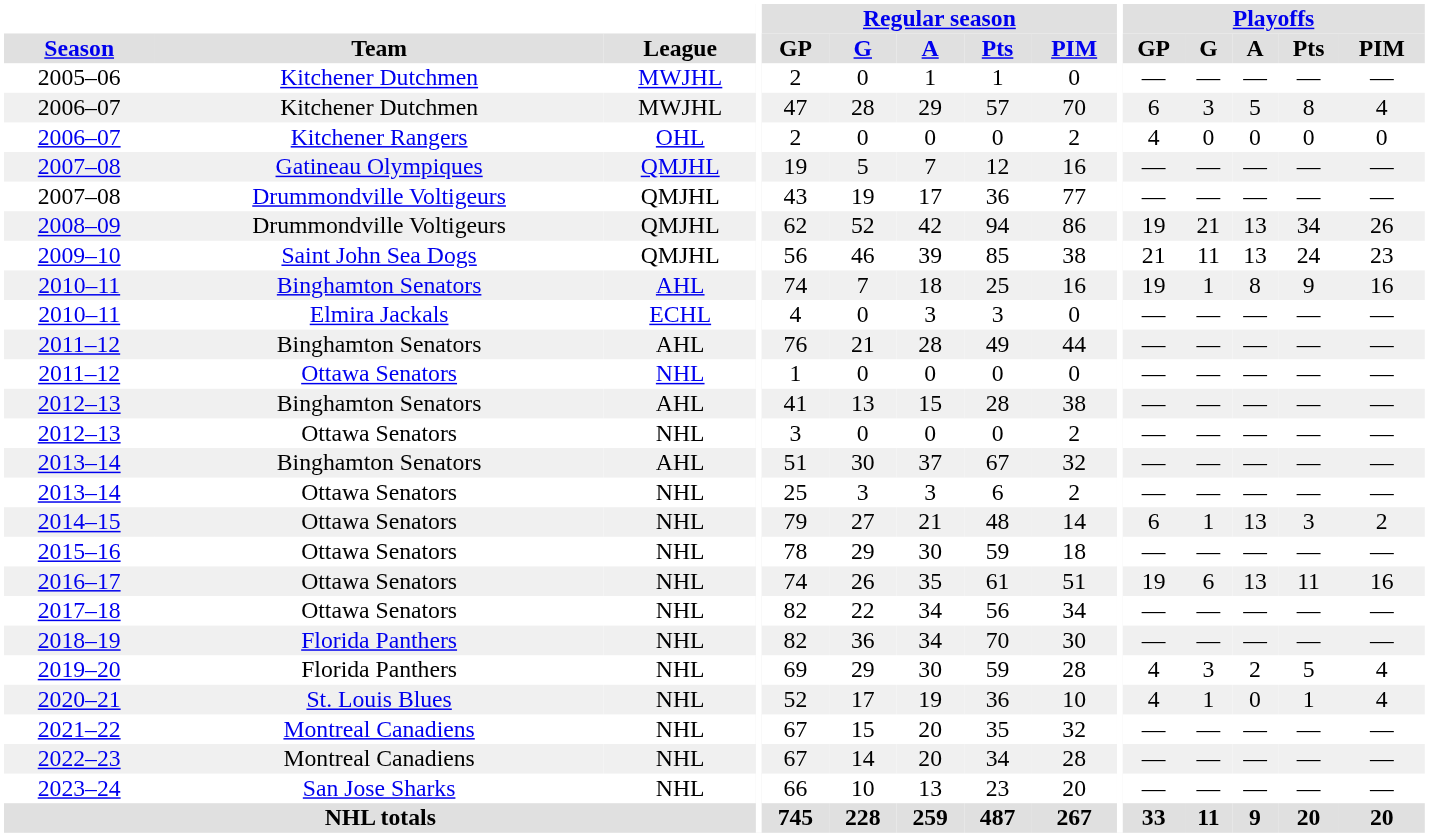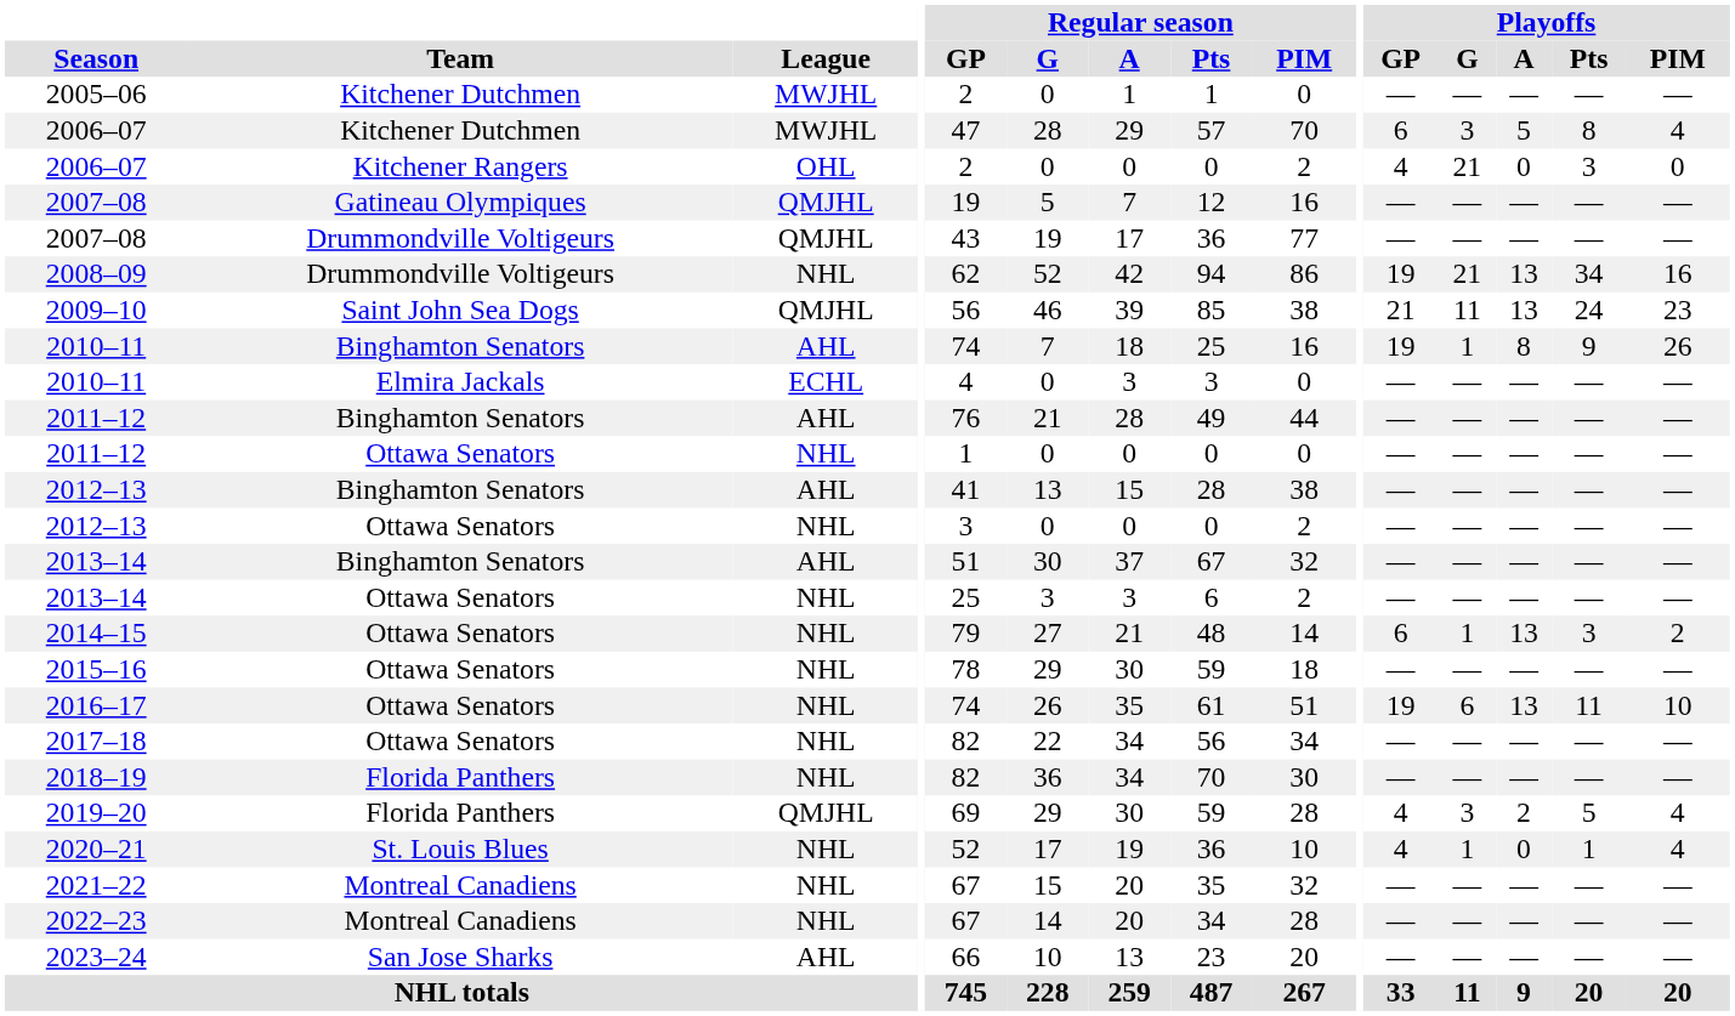2006–07 / Kitchener Rangers | Playoffs / G: 0 -> 21
2006–07 / Kitchener Rangers | Playoffs / Pts: 0 -> 3
2008–09 | League: QMJHL -> NHL
2008–09 | Playoffs / PIM: 26 -> 16
2010–11 / Binghamton Senators | Playoffs / PIM: 16 -> 26
2016–17 | Playoffs / PIM: 16 -> 10
2019–20 | League: NHL -> QMJHL
2023–24 | League: NHL -> AHL
